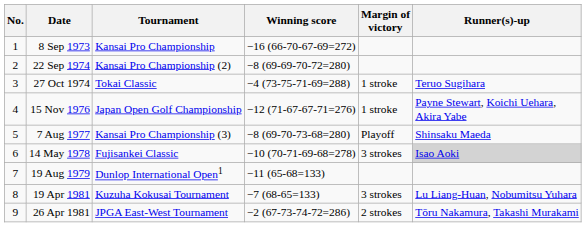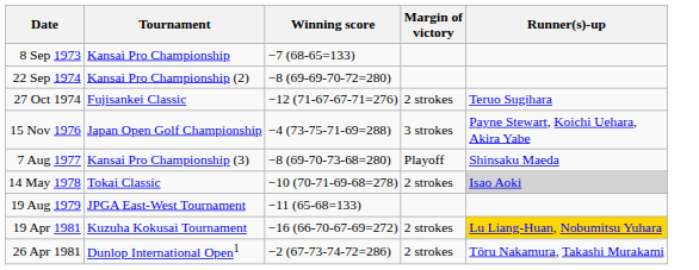- column: No. | 1 | 2 | 3 | 4 | 5 | 6 | 7 | 8 | 9
8 Sep 1973 | Winning score: −16 (66-70-67-69=272) -> −7 (68-65=133)
27 Oct 1974 | Tournament: Tokai Classic -> Fujisankei Classic
27 Oct 1974 | Winning score: −4 (73-75-71-69=288) -> −12 (71-67-67-71=276)
27 Oct 1974 | Margin of victory: 1 stroke -> 2 strokes
15 Nov 1976 | Winning score: −12 (71-67-67-71=276) -> −4 (73-75-71-69=288)
15 Nov 1976 | Margin of victory: 1 stroke -> 3 strokes
14 May 1978 | Tournament: Fujisankei Classic -> Tokai Classic
14 May 1978 | Margin of victory: 3 strokes -> 2 strokes
19 Aug 1979 | Tournament: Dunlop International Open1 -> JPGA East-West Tournament
19 Apr 1981 | Winning score: −7 (68-65=133) -> −16 (66-70-67-69=272)
19 Apr 1981 | Margin of victory: 3 strokes -> 2 strokes
19 Apr 1981 | Runner(s)-up: no background -> gold background
26 Apr 1981 | Tournament: JPGA East-West Tournament -> Dunlop International Open1
